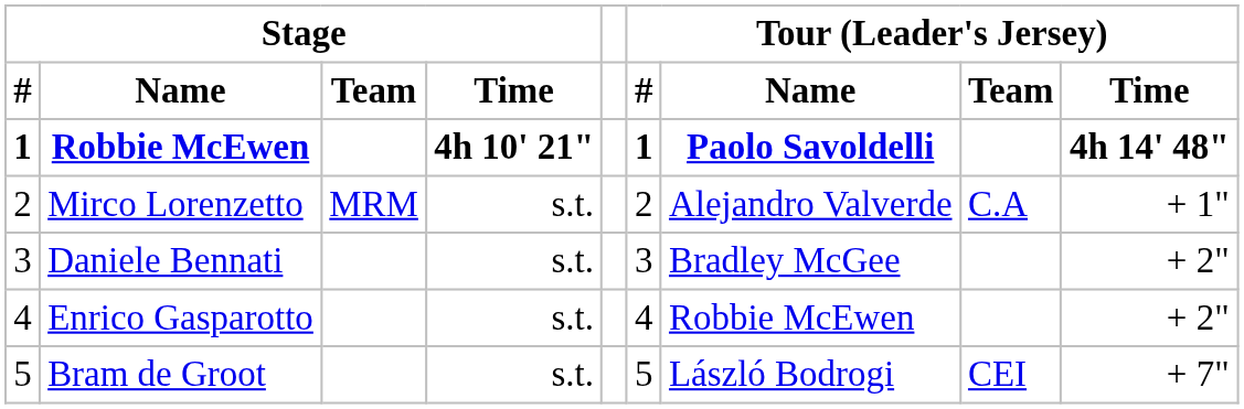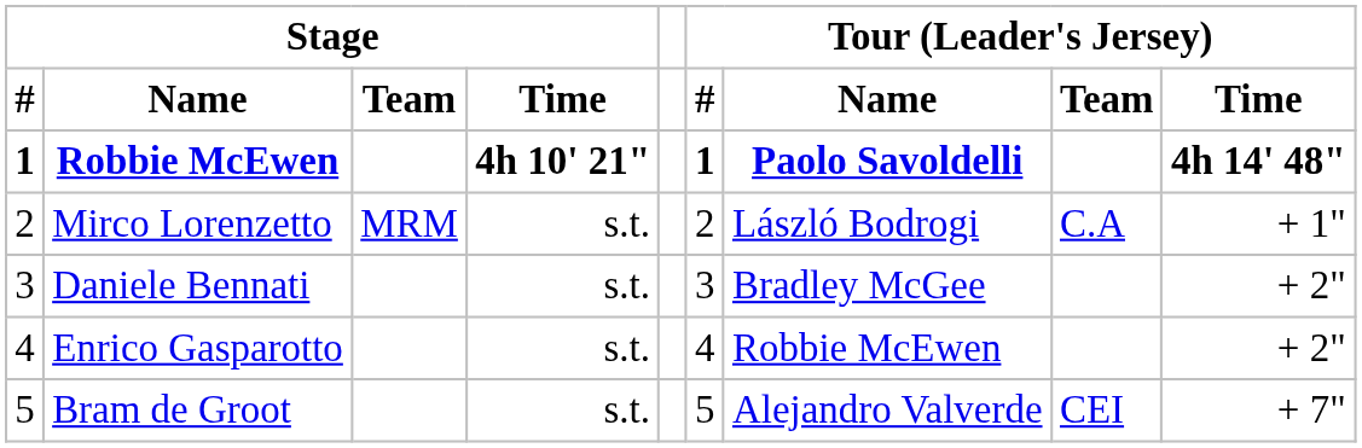Mirco Lorenzetto | Tour (Leader's Jersey) / Name / Paolo Savoldelli: Alejandro Valverde -> László Bodrogi
Bram de Groot | Tour (Leader's Jersey) / Name / Paolo Savoldelli: László Bodrogi -> Alejandro Valverde
